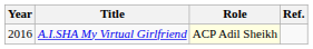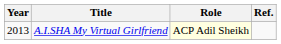A.I.SHA My Virtual Girlfriend | Year: 2016 -> 2013
